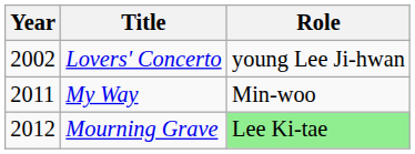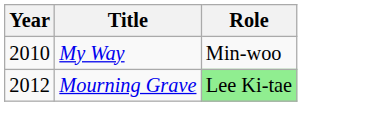- row: 2002 | Lovers' Concerto | young Lee Ji-hwan
My Way | Year: 2011 -> 2010
